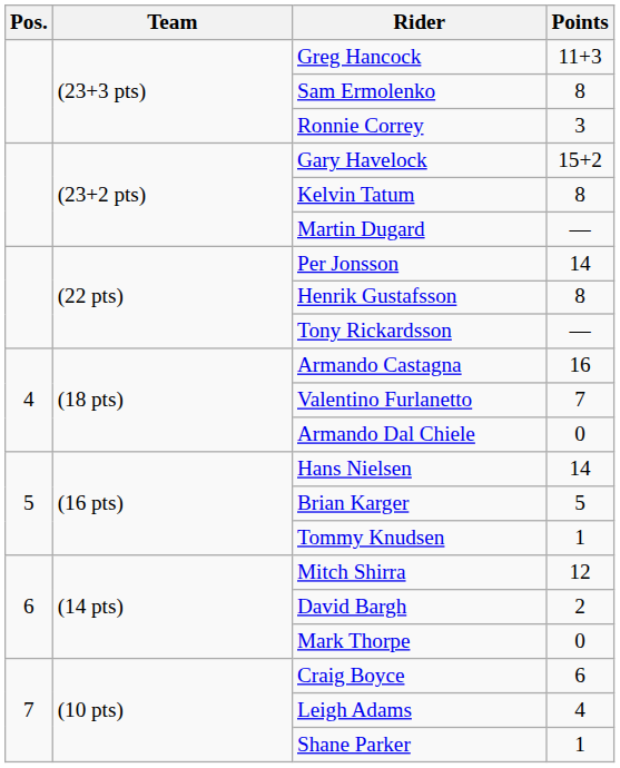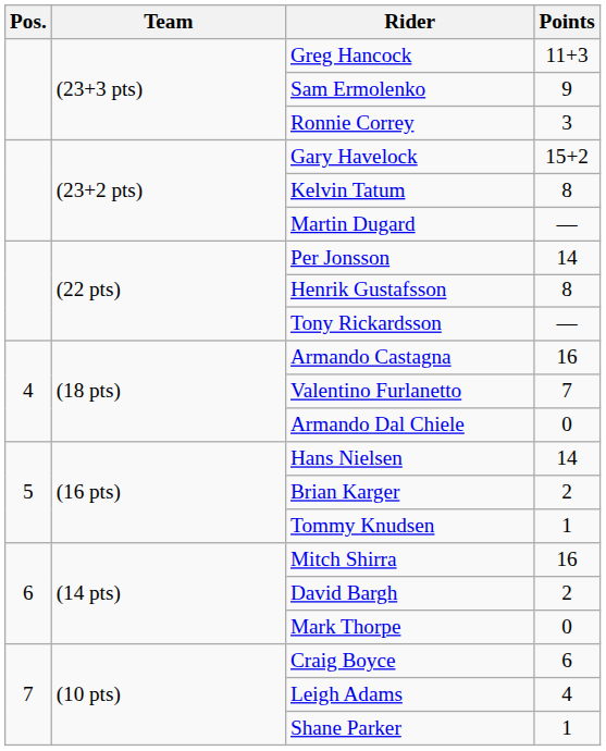Sam Ermolenko | Points: 8 -> 9
Brian Karger | Points: 5 -> 2
Mitch Shirra | Points: 12 -> 16
